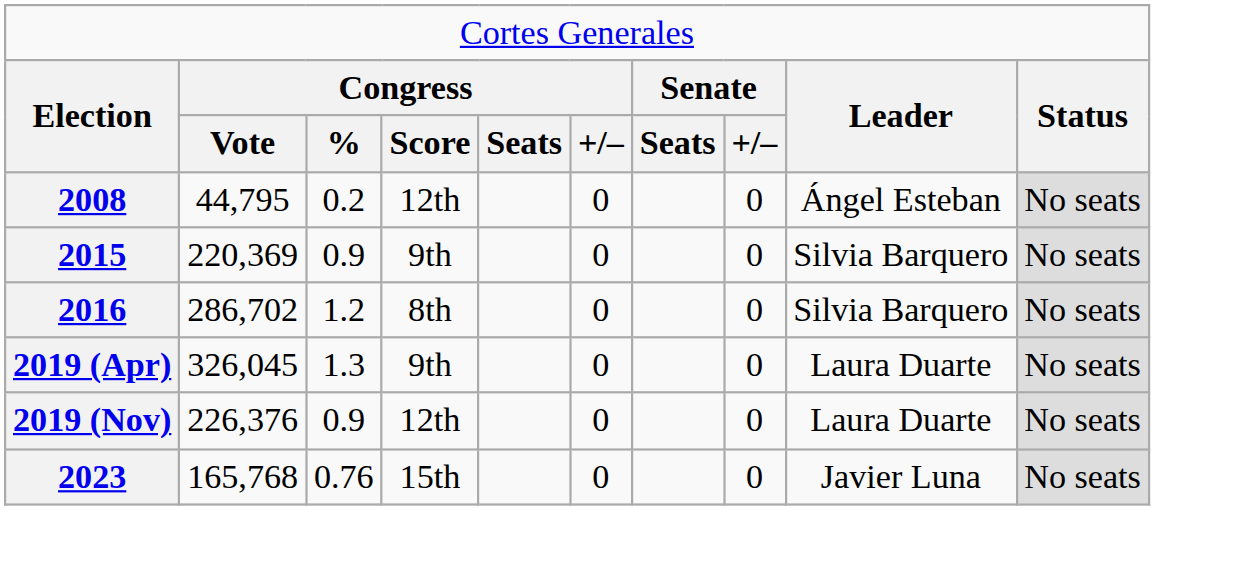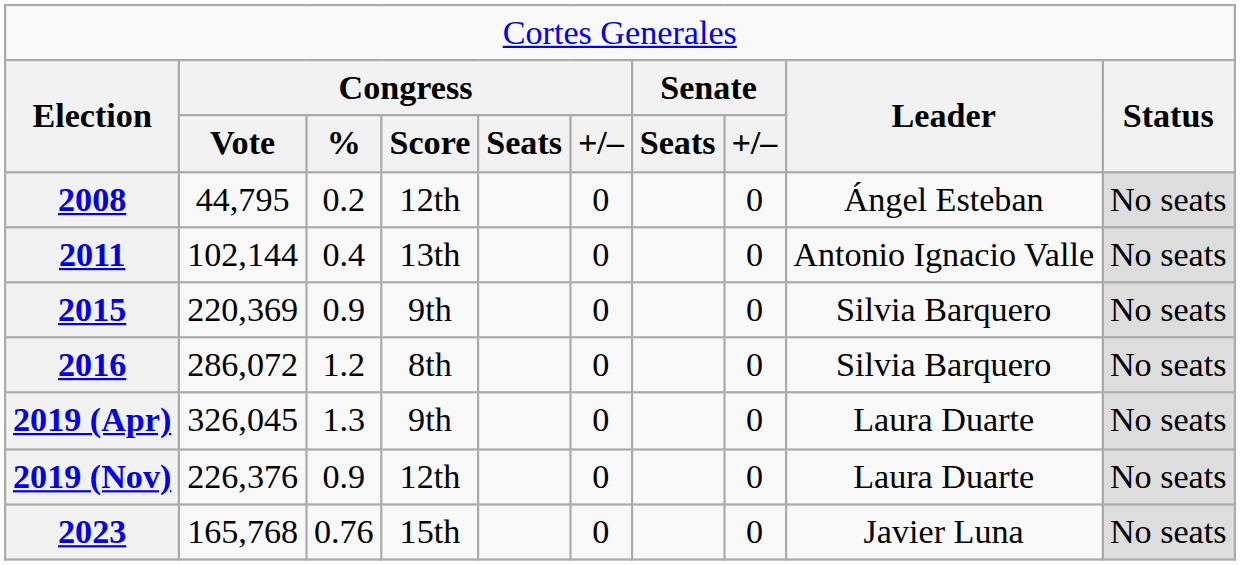+ row: 2011 | 102,144 | 0.4 | 13th | 0 | 0 | Antonio Ignacio Valle | No seats
2016 | column 2: 286,702 -> 286,072
